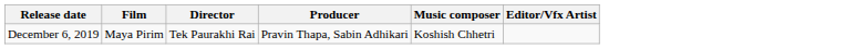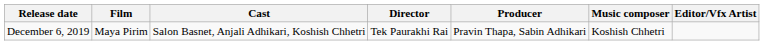+ column: Cast | Salon Basnet, Anjali Adhikari, Koshish Chhetri
